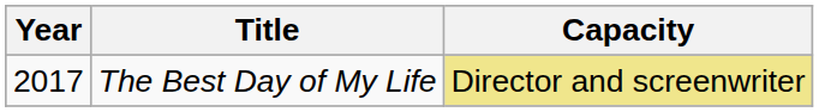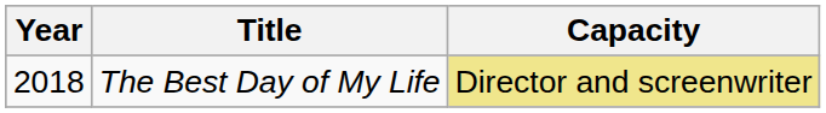The Best Day of My Life | Year: 2017 -> 2018
